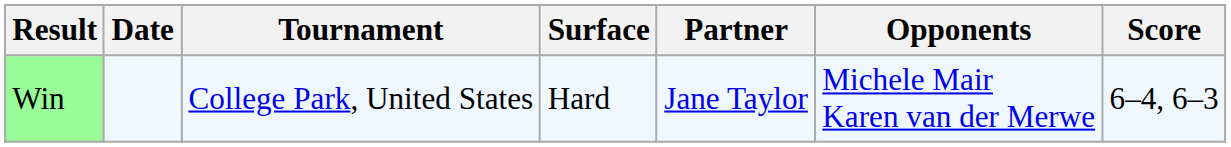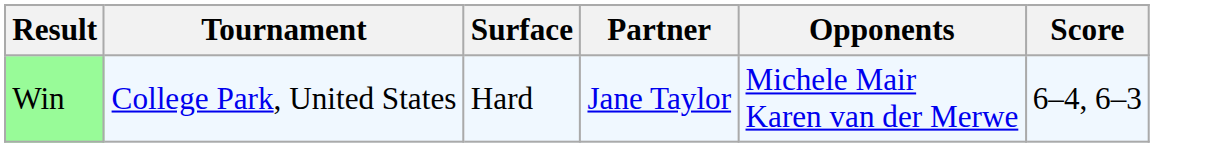- column: Date
